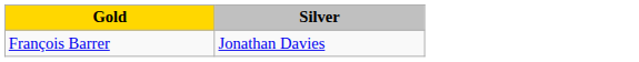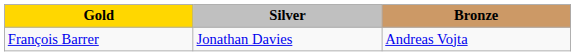+ column: Bronze | Andreas Vojta
